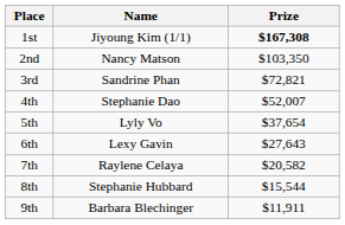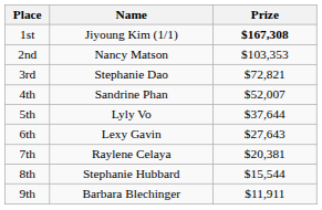2nd | Prize: $103,350 -> $103,353
3rd | Name: Sandrine Phan -> Stephanie Dao
4th | Name: Stephanie Dao -> Sandrine Phan
5th | Prize: $37,654 -> $37,644
7th | Prize: $20,582 -> $20,381
